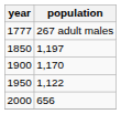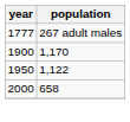- row: 1850 | 1,197
2000 | population: 656 -> 658
